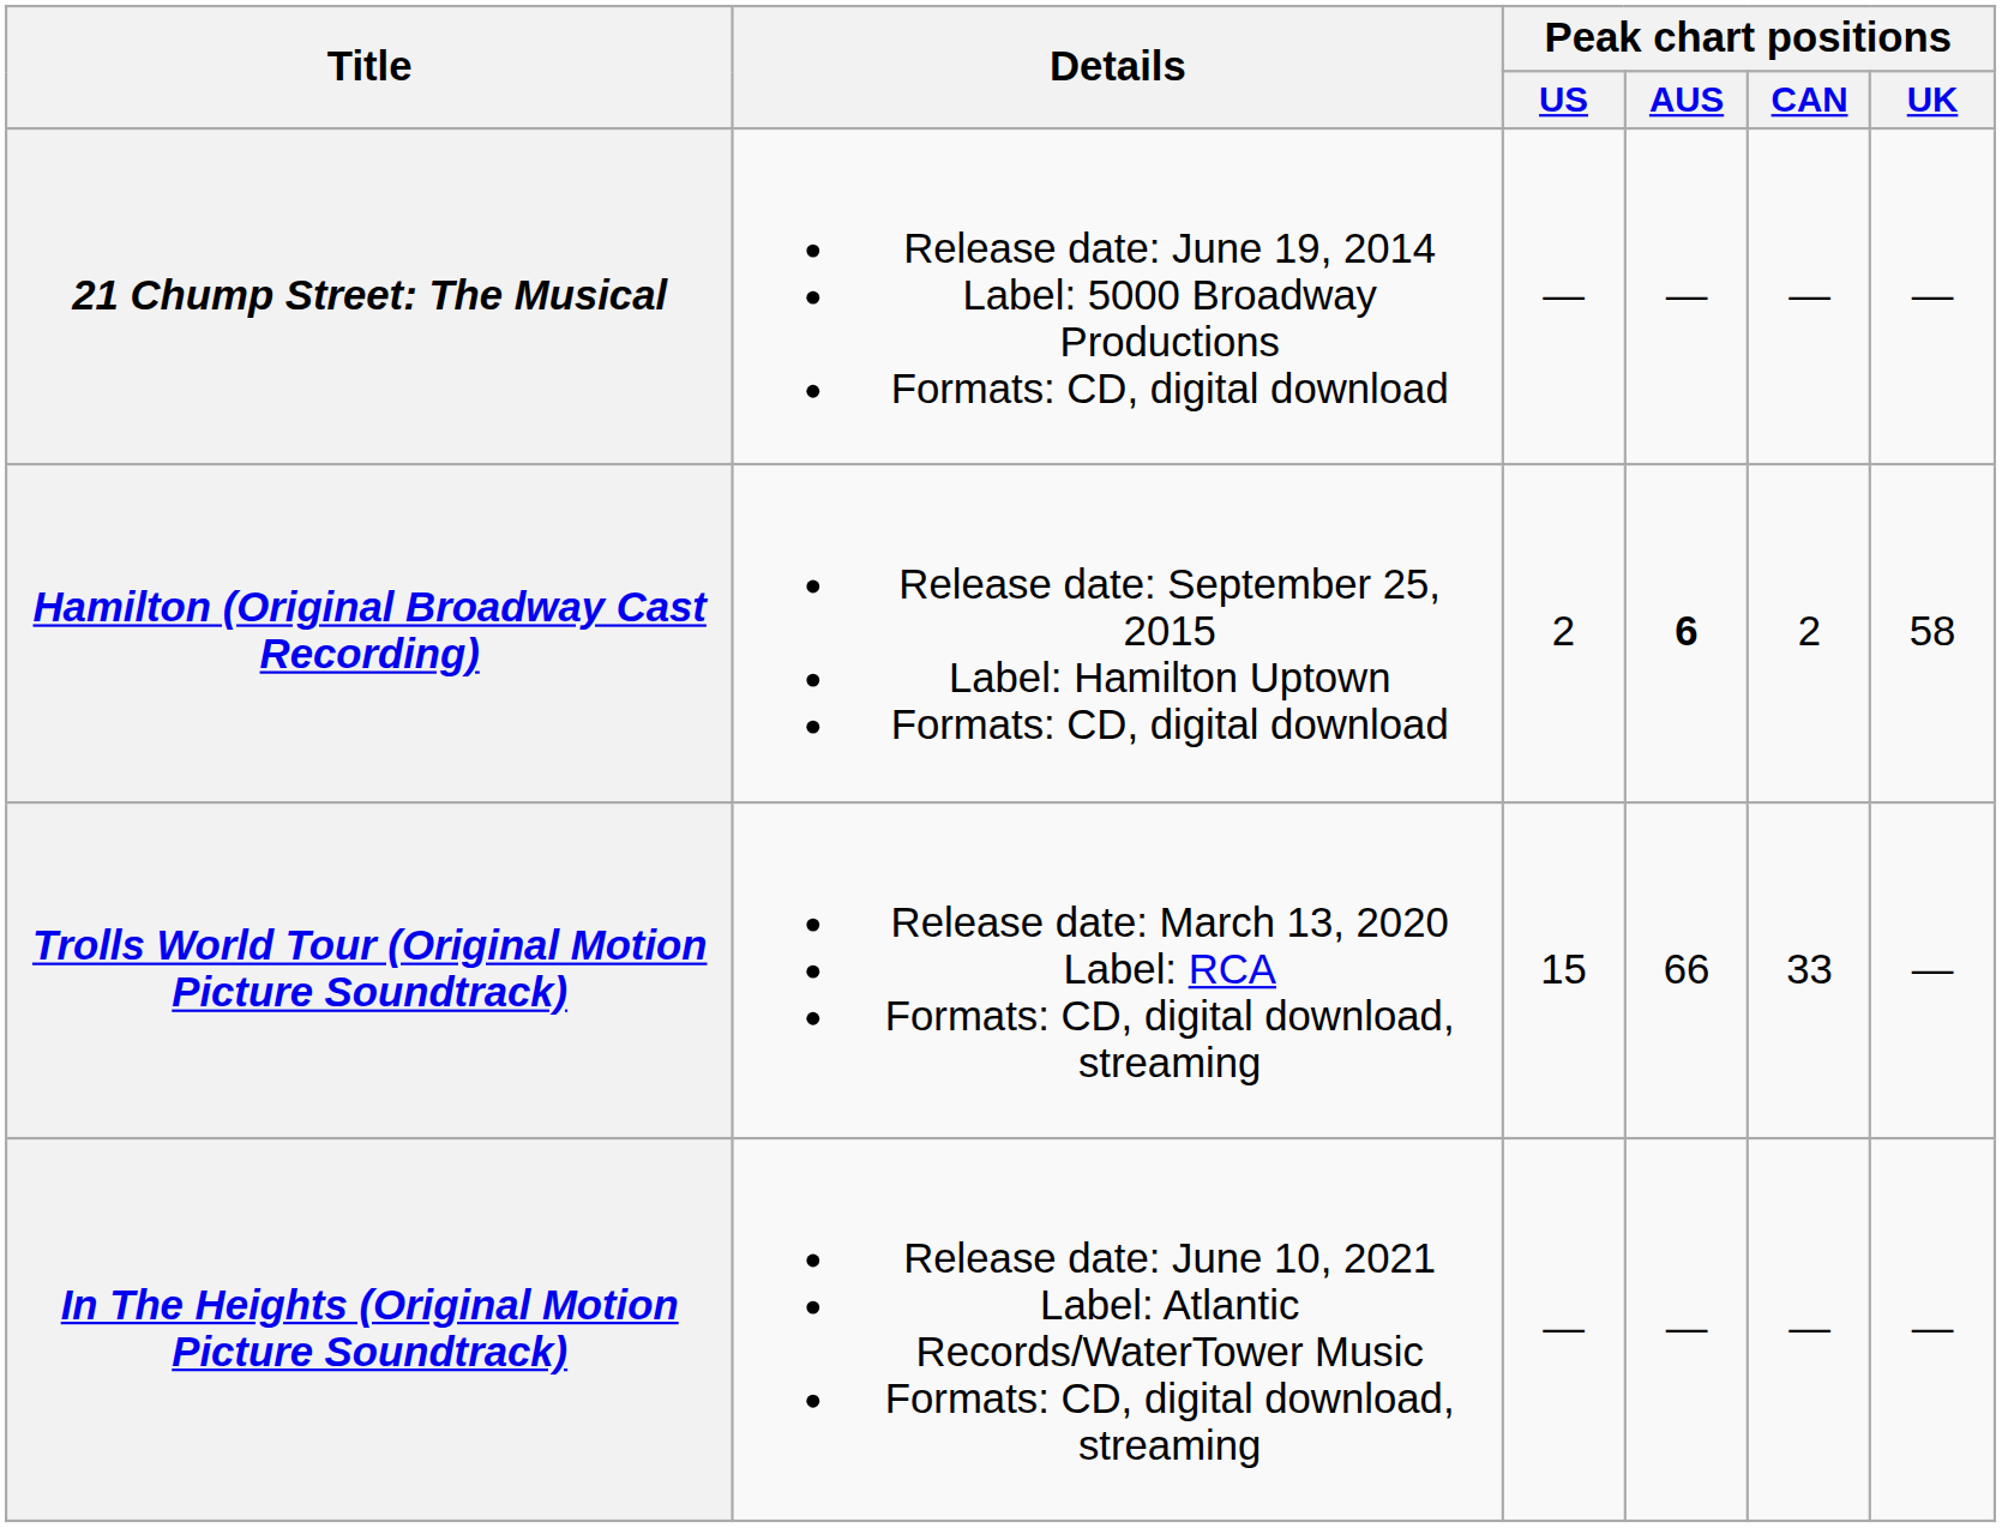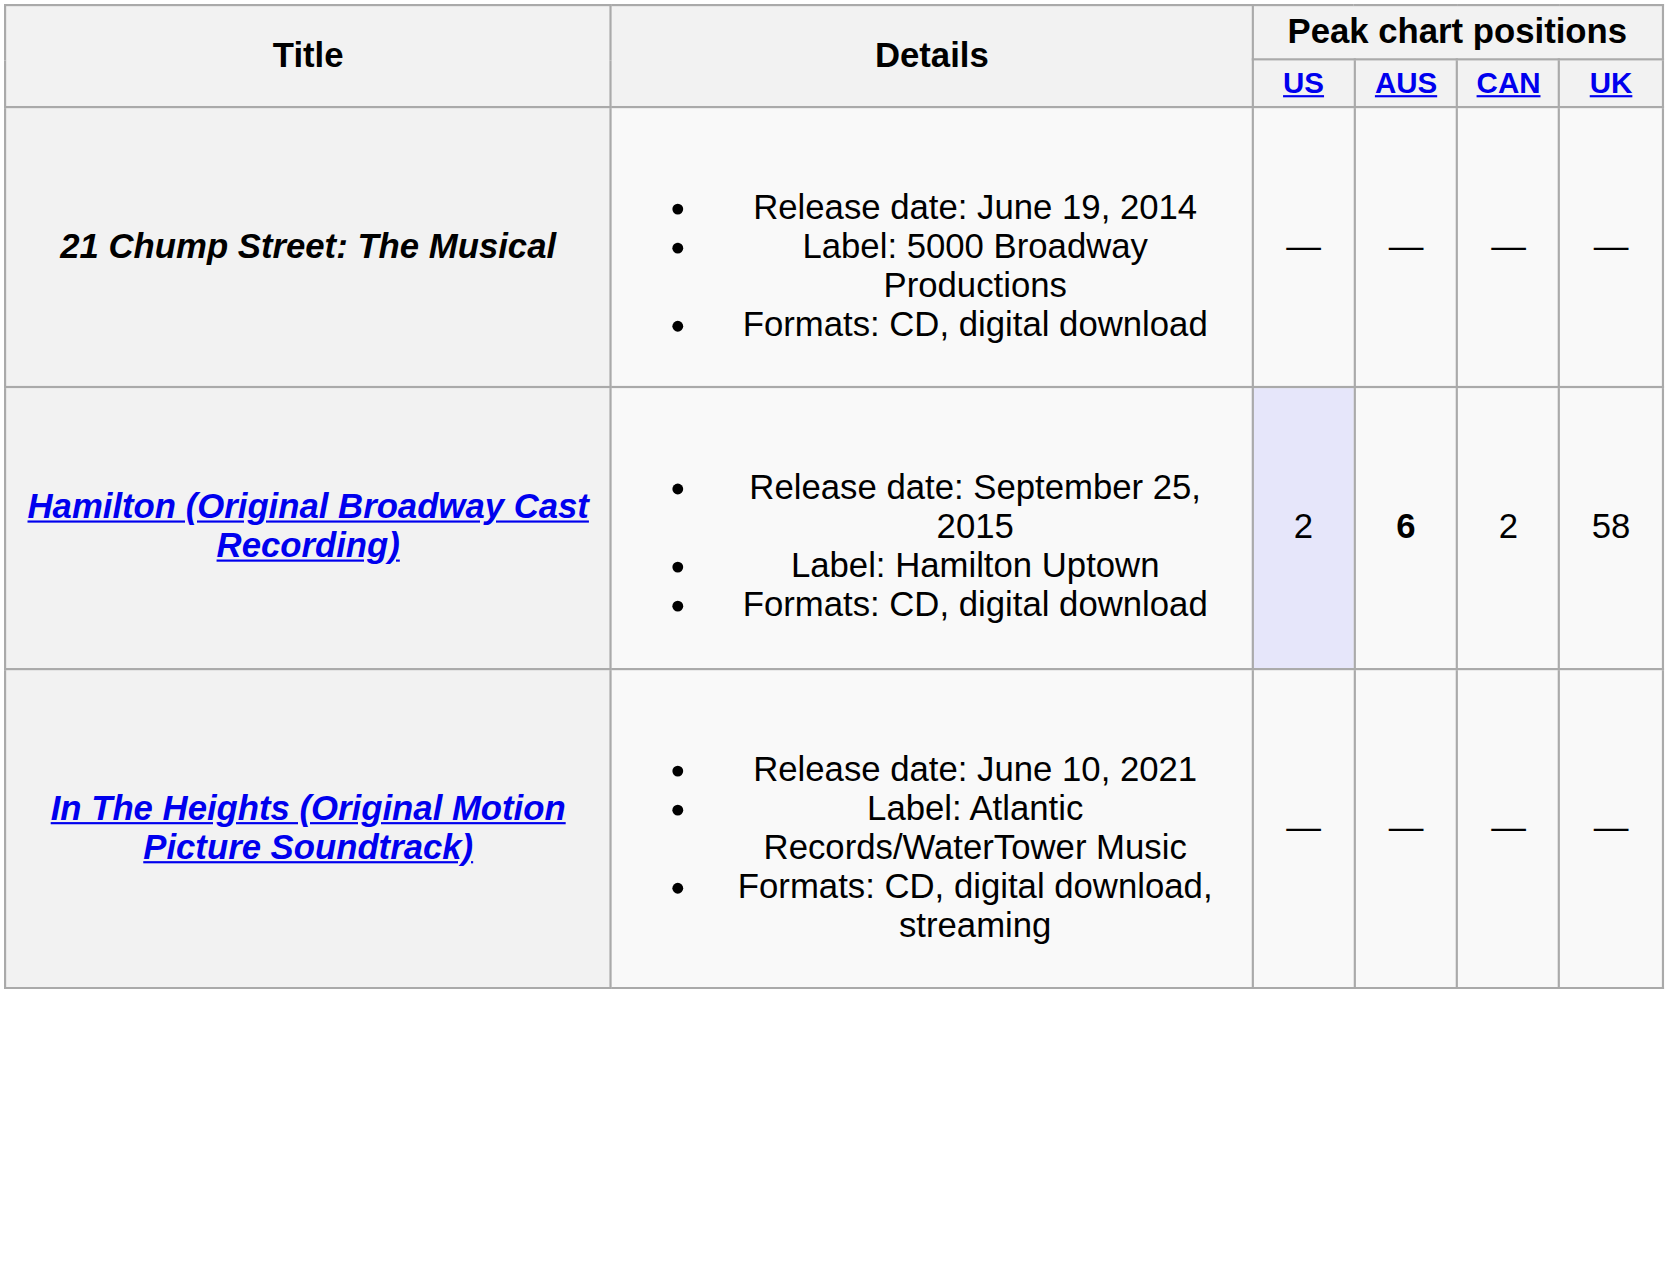Hamilton (Original Broadway Cast Recording) | Peak chart positions / US: no background -> lavender background
- row: Trolls World Tour (Original Motion Picture Soundtrack) | Release date: March 13, 2020 Label: RCA Formats: CD, digital download, streaming | 15 | 66 | 33 | —
